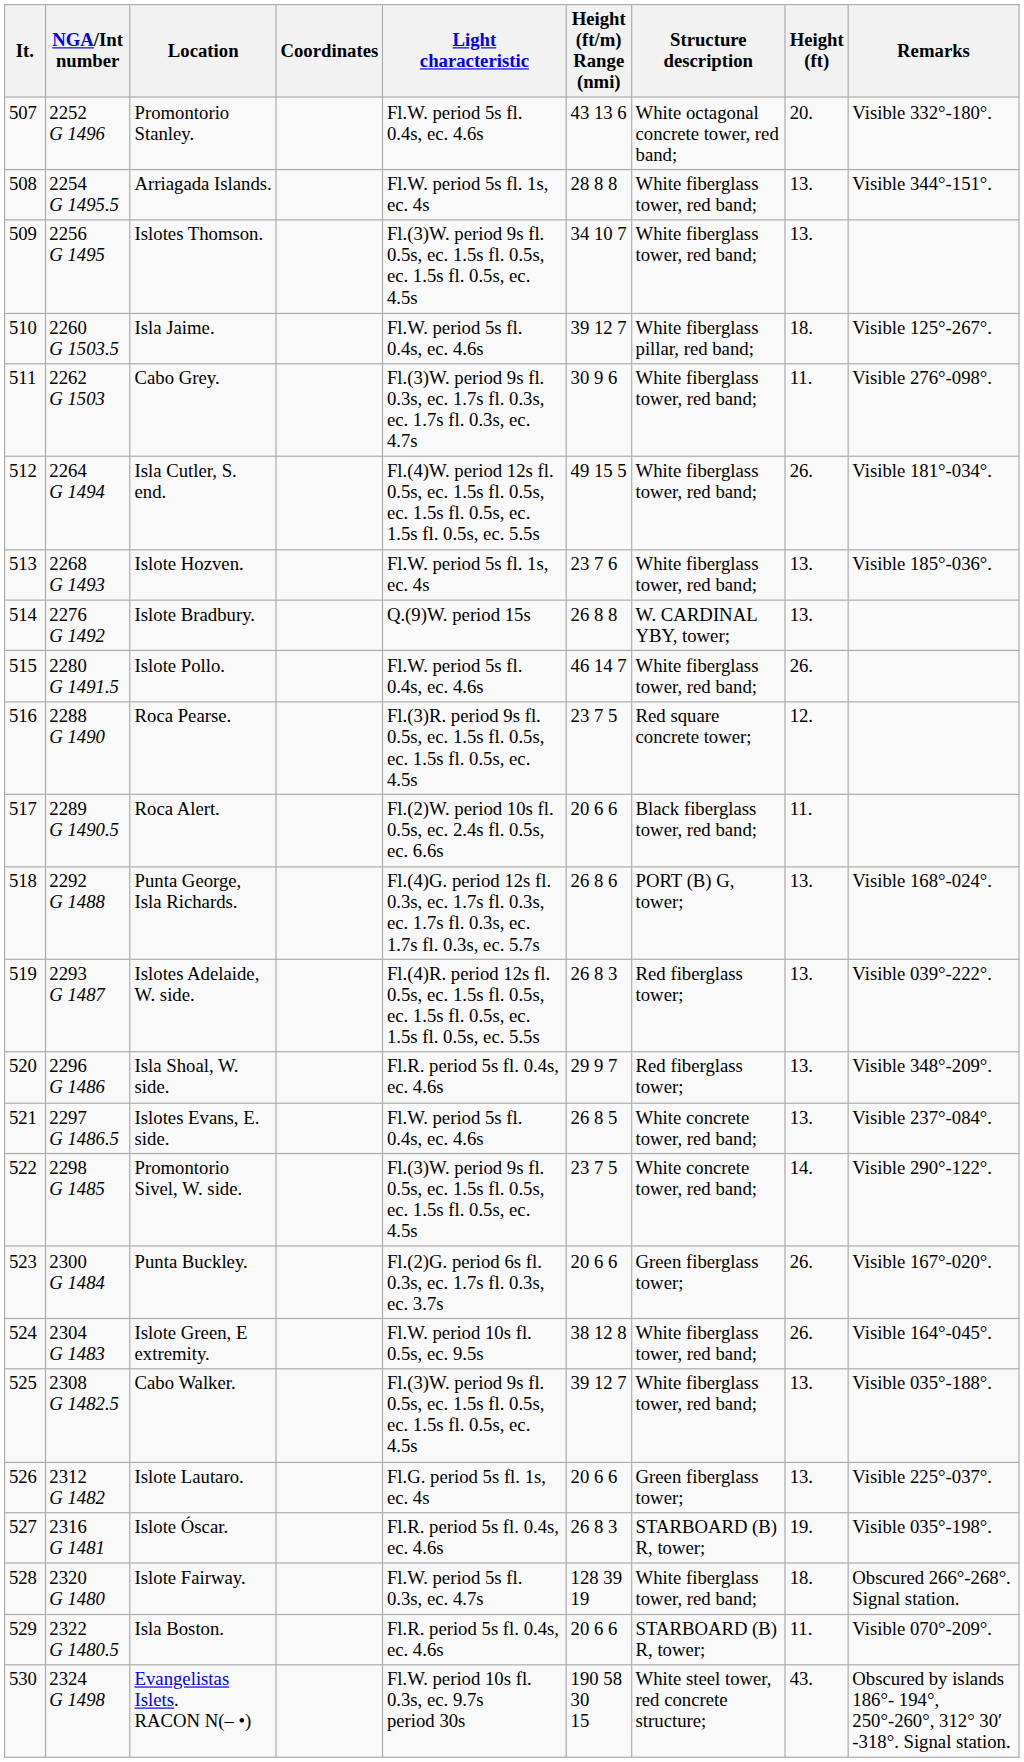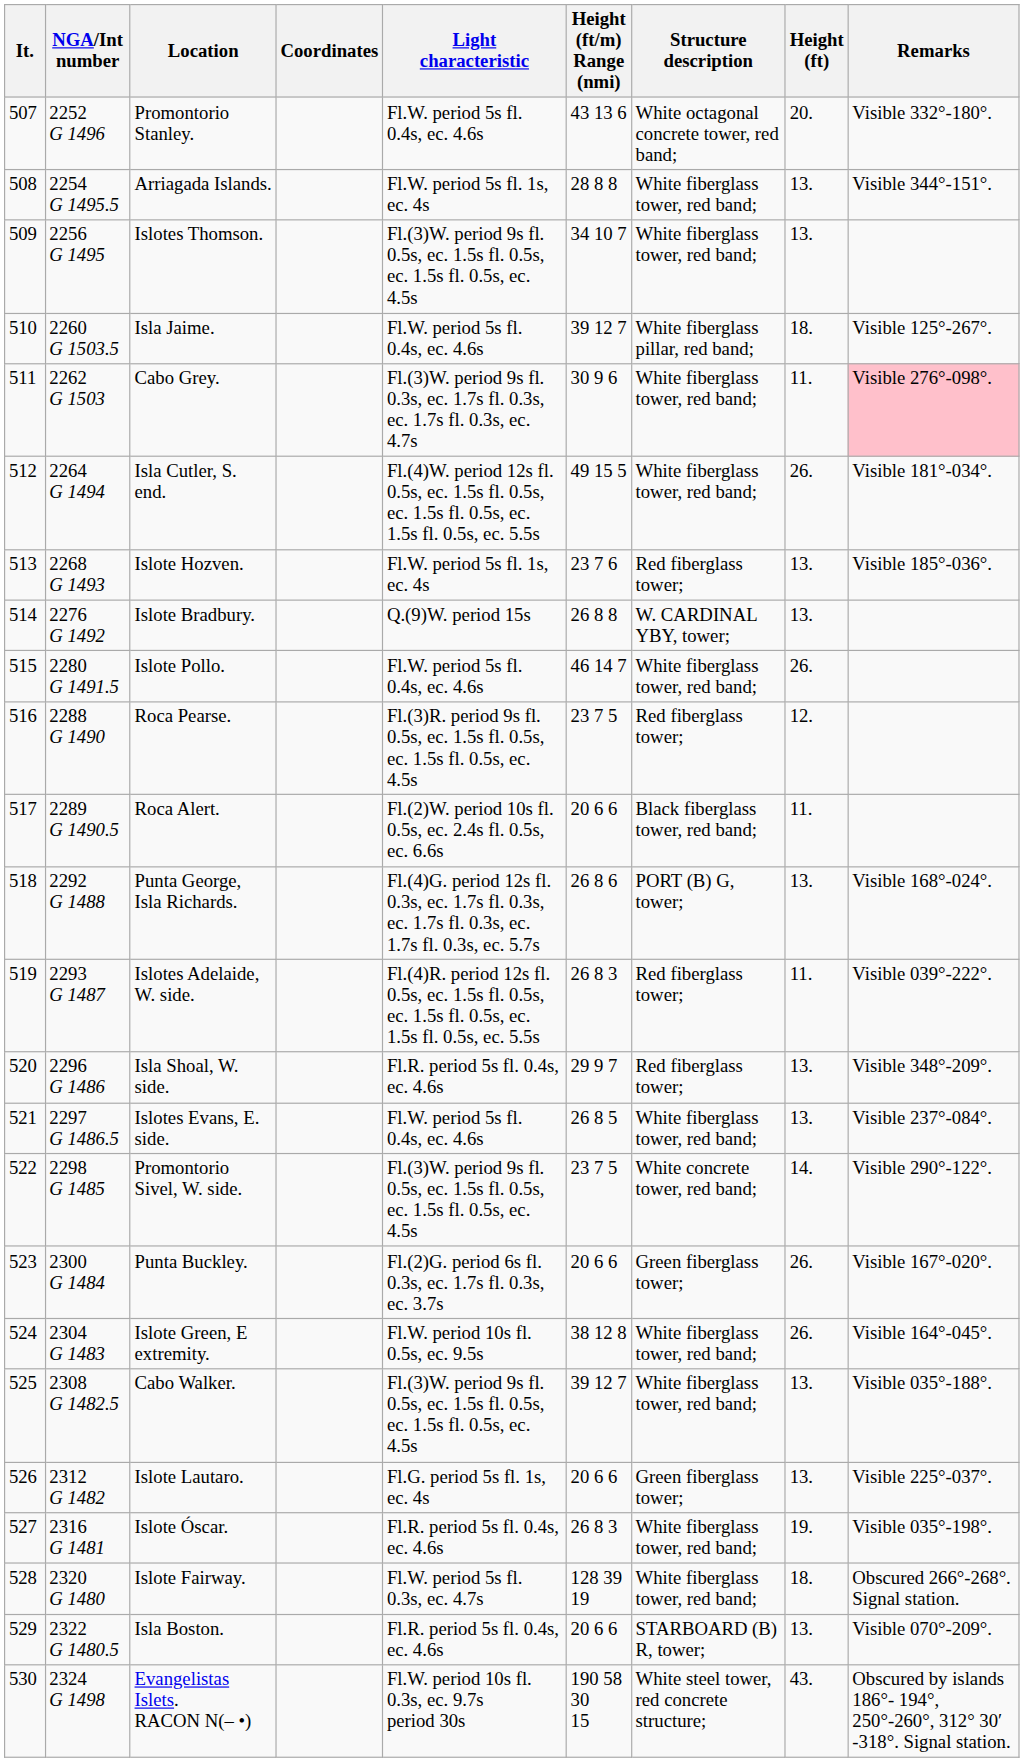Cabo Grey. | Remarks: no background -> pink background
Islote Hozven. | Structure description: White fiberglass tower, red band; -> Red fiberglass tower;
Roca Pearse. | Structure description: Red square concrete tower; -> Red fiberglass tower;
Islotes Adelaide, W. side. | Height (ft): 13. -> 11.
Islotes Evans, E. side. | Structure description: White concrete tower, red band; -> White fiberglass tower, red band;
Islote Óscar. | Structure description: STARBOARD (B) R, tower; -> White fiberglass tower, red band;
Isla Boston. | Height (ft): 11. -> 13.
